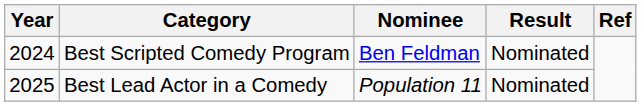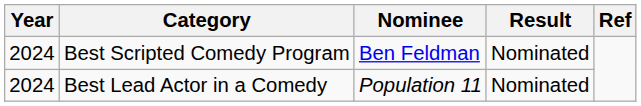Best Lead Actor in a Comedy | Year: 2025 -> 2024
